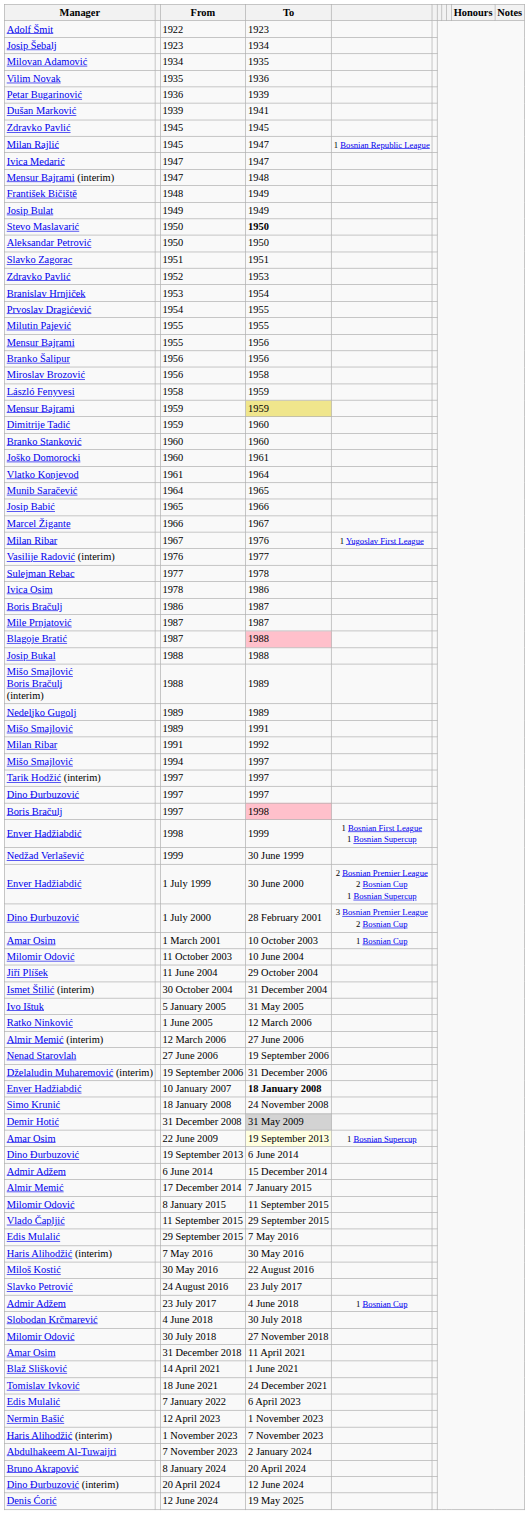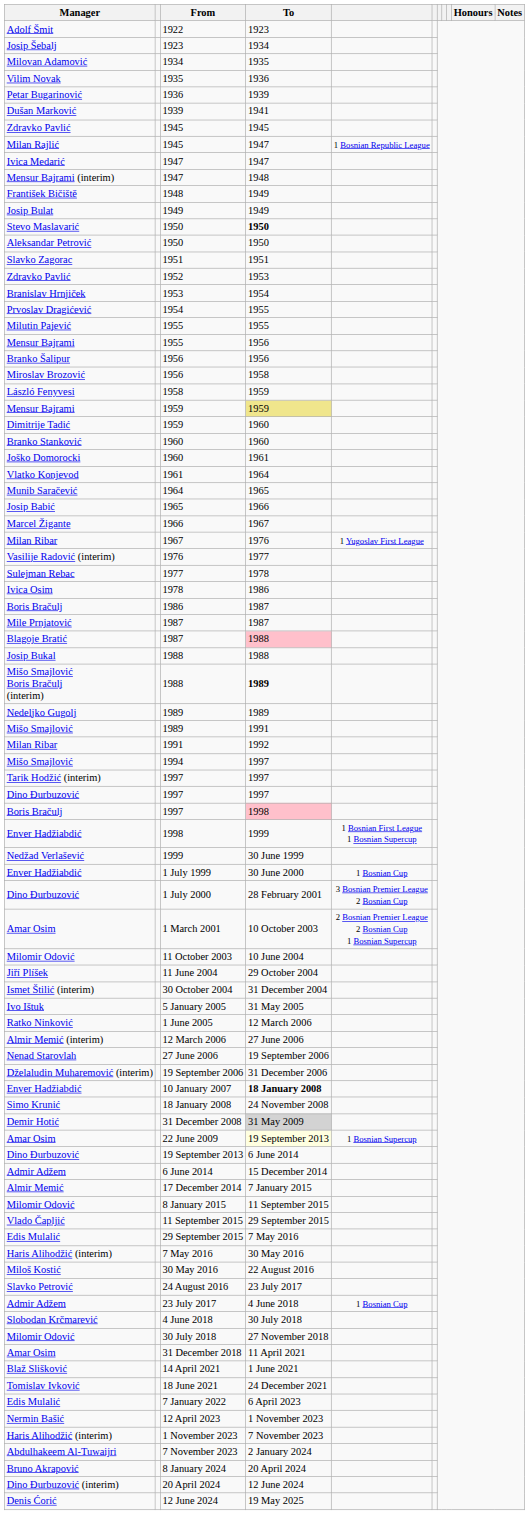Mišo Smajlović Boris Bračulj (interim) / 1988 | To: normal -> bold
1 July 1999 | column 5: 2 Bosnian Premier League 2 Bosnian Cup 1 Bosnian Supercup -> 1 Bosnian Cup
1 March 2001 | column 5: 1 Bosnian Cup -> 2 Bosnian Premier League 2 Bosnian Cup 1 Bosnian Supercup
